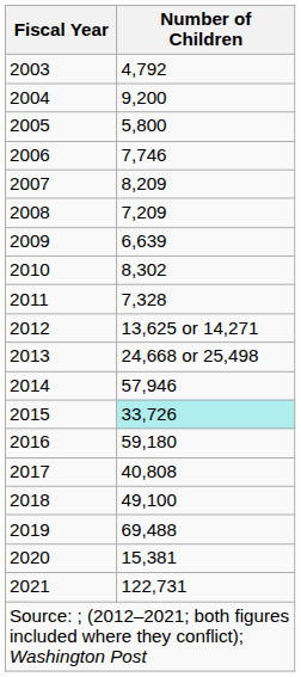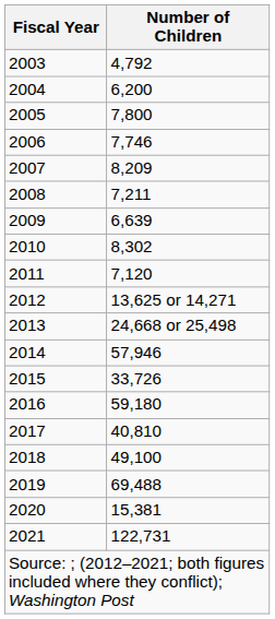2004 | Number of Children: 9,200 -> 6,200
2005 | Number of Children: 5,800 -> 7,800
2008 | Number of Children: 7,209 -> 7,211
2011 | Number of Children: 7,328 -> 7,120
2015 | Number of Children: paleturquoise background -> no background
2017 | Number of Children: 40,808 -> 40,810
